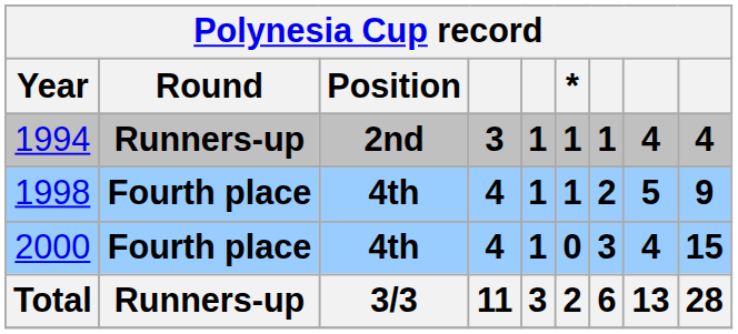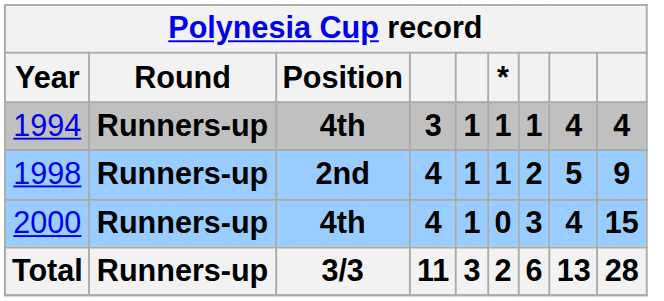1994 | Position: 2nd -> 4th
1998 | Round: Fourth place -> Runners-up
1998 | Position: 4th -> 2nd
2000 | Round: Fourth place -> Runners-up
